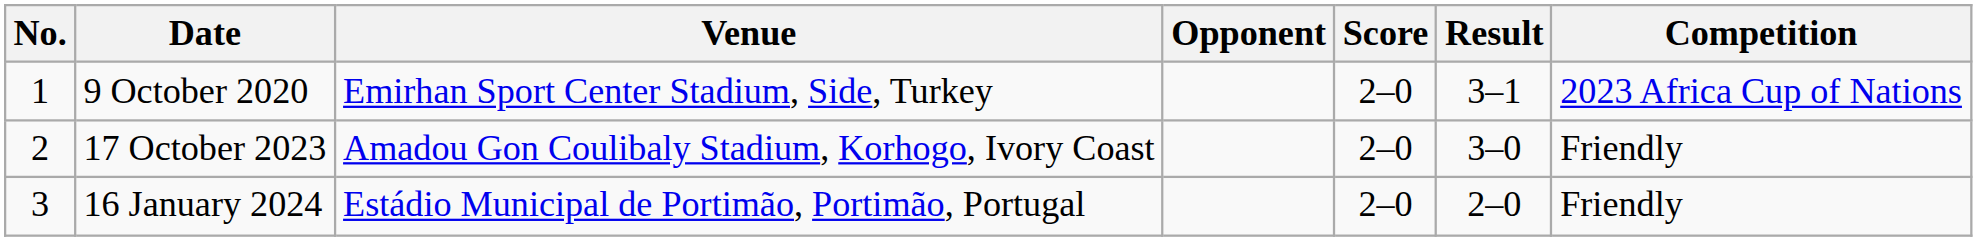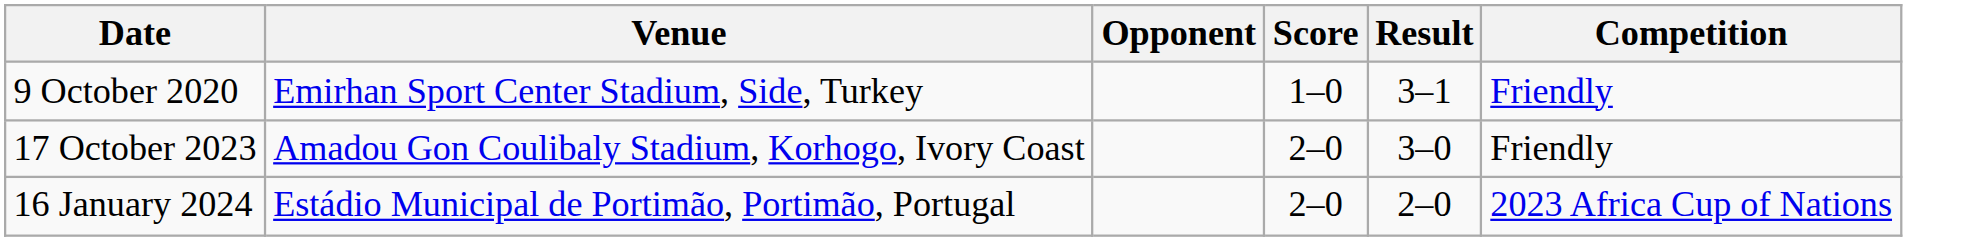- column: No. | 1 | 2 | 3
9 October 2020 | Score: 2–0 -> 1–0
9 October 2020 | Competition: 2023 Africa Cup of Nations -> Friendly
16 January 2024 | Competition: Friendly -> 2023 Africa Cup of Nations
